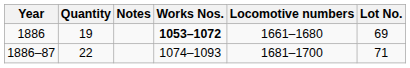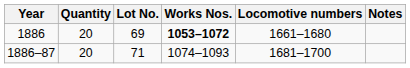columns swapped: Lot No. <-> Notes
1886 | Quantity: 19 -> 20
1886–87 | Quantity: 22 -> 20
